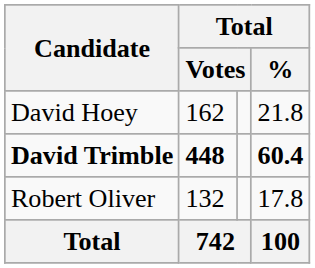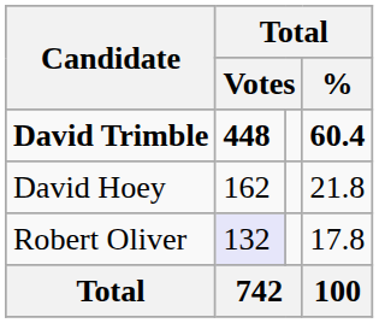rows swapped: David Trimble <-> David Hoey
Robert Oliver | column 2: no background -> lavender background
